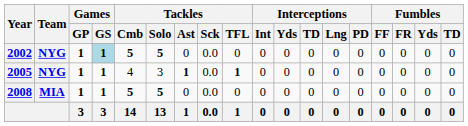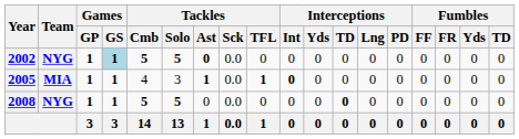2002 | Tackles / Ast: normal -> bold
2005 | Team: NYG -> MIA
2005 | Interceptions / Int: normal -> bold
2008 | Team: MIA -> NYG
2008 | Interceptions / TD: normal -> bold
